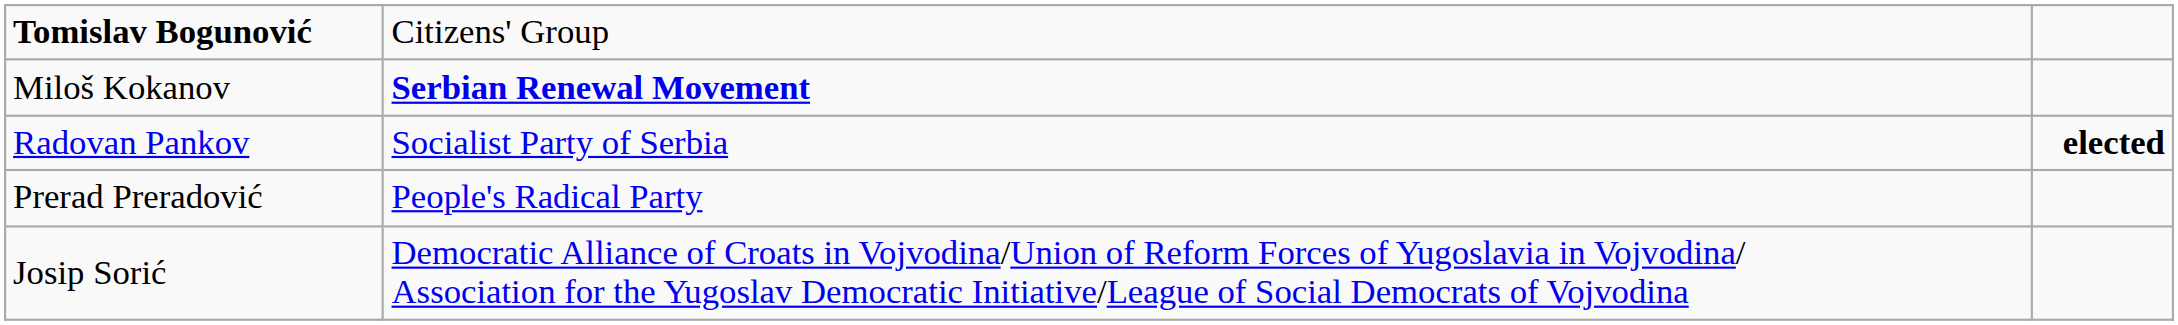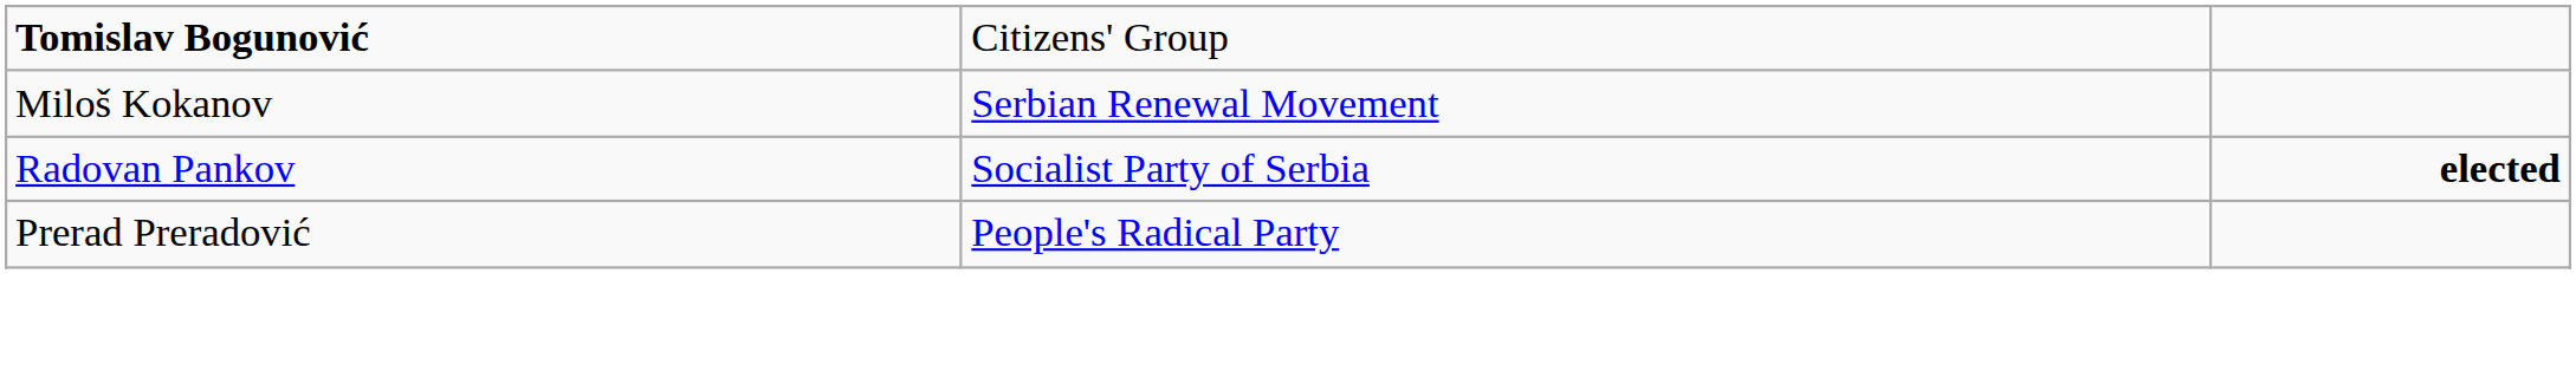Miloš Kokanov | column 2: bold -> normal
- row: Josip Sorić | Democratic Alliance of Croats in Vojvodina/Union of Reform Forces of Yugoslavia in Vojvodina/ Association for the Yugoslav Democratic Initiative/League of Social Democrats of Vojvodina
